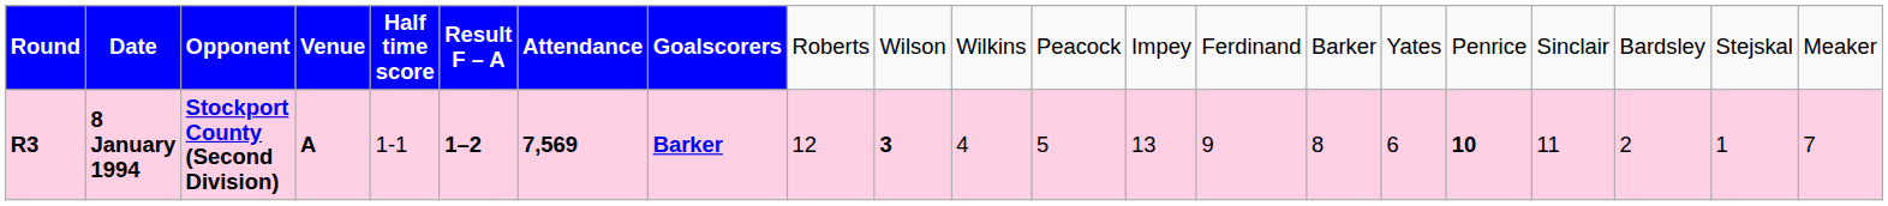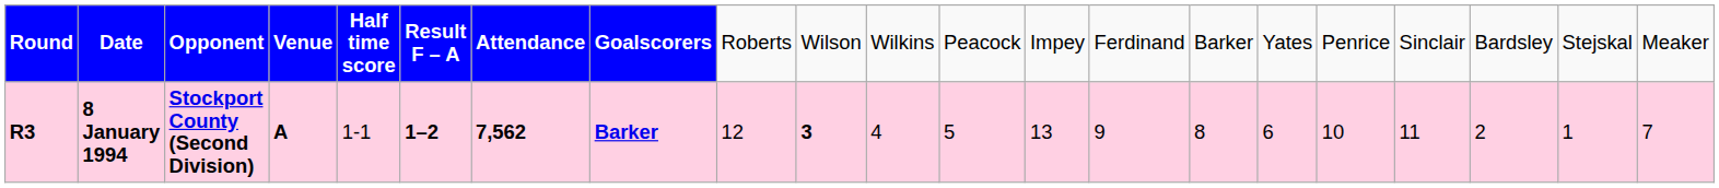8 January 1994 | column 7: 7,569 -> 7,562
8 January 1994 | column 17: bold -> normal
